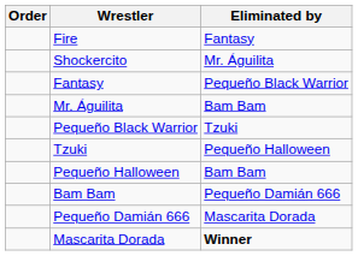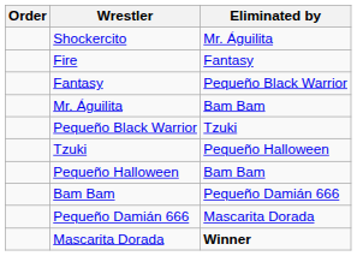rows swapped: Fire <-> Shockercito
